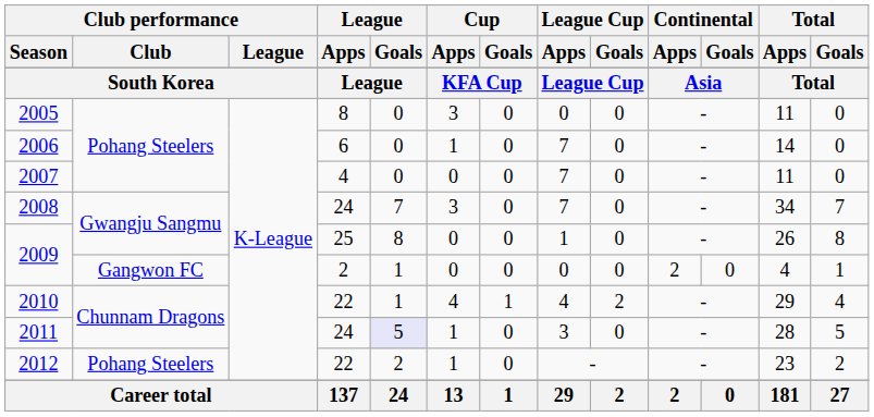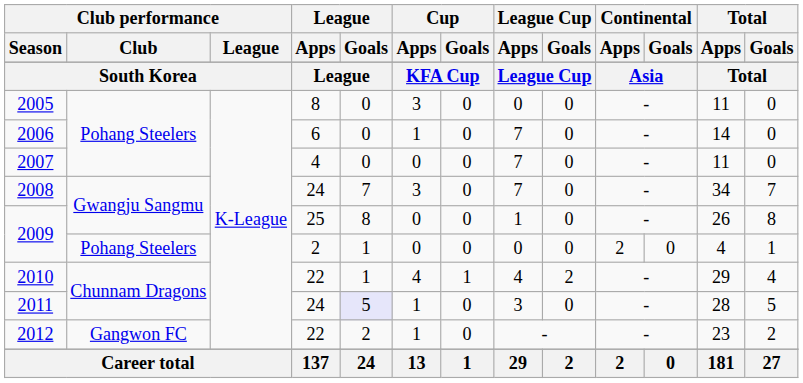2009 / 2 | Club performance / Club: Gangwon FC -> Pohang Steelers
2012 | Club performance / Club: Pohang Steelers -> Gangwon FC
